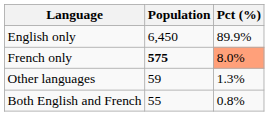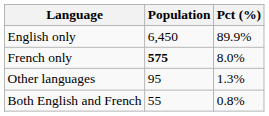French only | Pct (%): lightsalmon background -> no background
Other languages | Population: 59 -> 95
